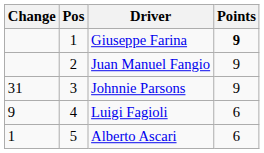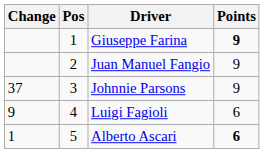Johnnie Parsons | Change: 31 -> 37
Alberto Ascari | Points: normal -> bold
